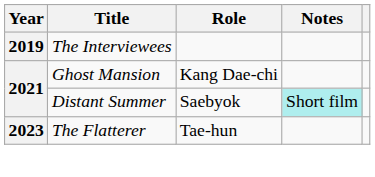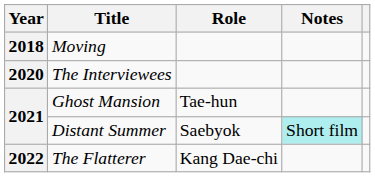+ row: 2018 | Moving
The Interviewees | Year: 2019 -> 2020
Ghost Mansion | Role: Kang Dae-chi -> Tae-hun
The Flatterer | Year: 2023 -> 2022
The Flatterer | Role: Tae-hun -> Kang Dae-chi
